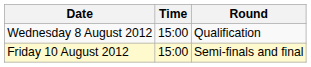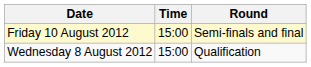rows swapped: Wednesday 8 August 2012 <-> Friday 10 August 2012
